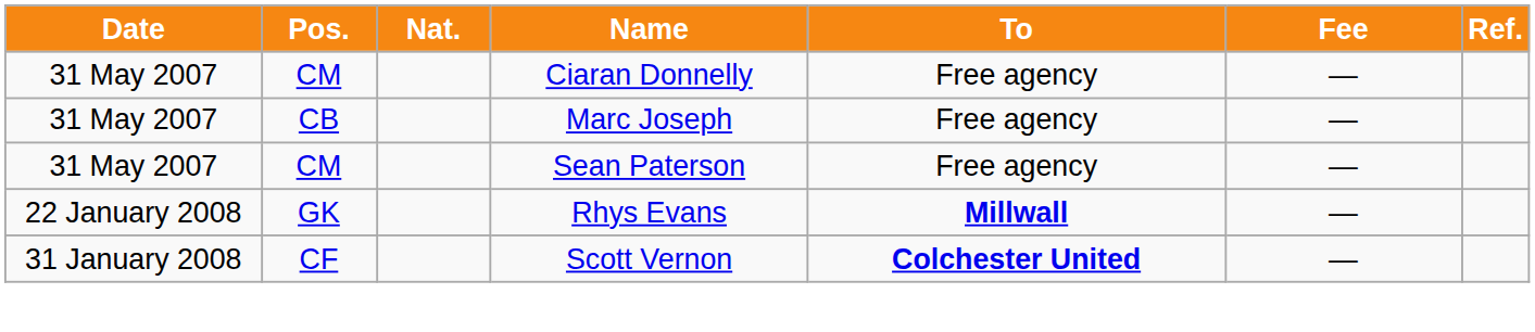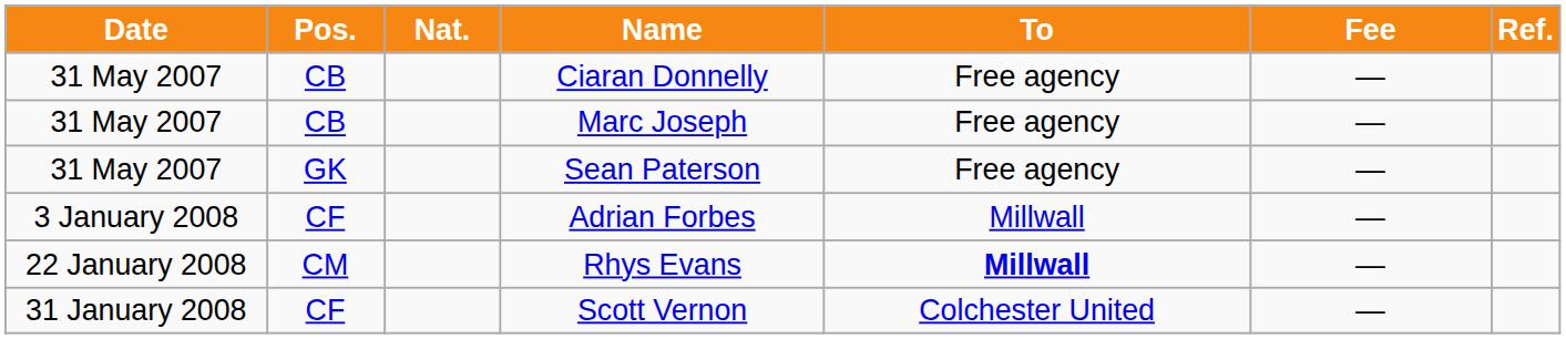Ciaran Donnelly | Pos.: CM -> CB
Sean Paterson | Pos.: CM -> GK
+ row: 3 January 2008 | CF | Adrian Forbes | Millwall | —
Rhys Evans | Pos.: GK -> CM
Scott Vernon | To: bold -> normal
